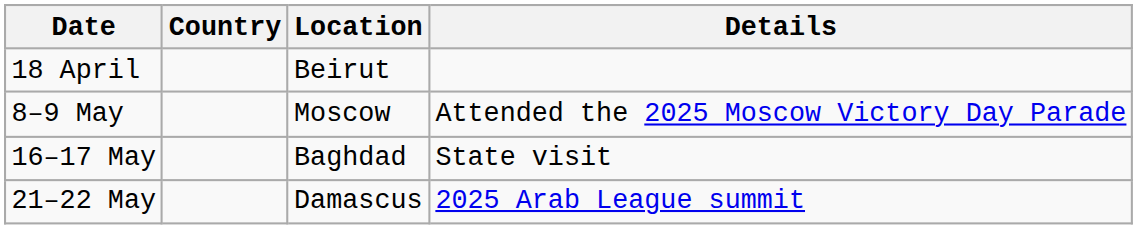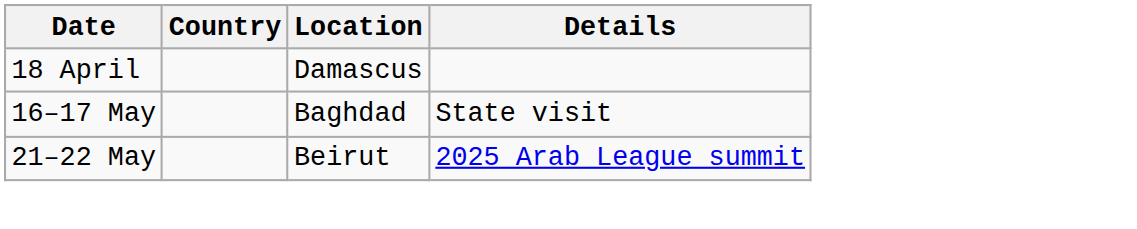18 April | Location: Beirut -> Damascus
- row: 8–9 May | Moscow | Attended the 2025 Moscow Victory Day Parade
21–22 May | Location: Damascus -> Beirut
